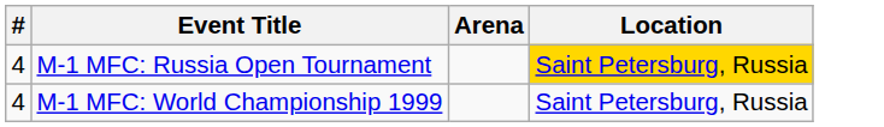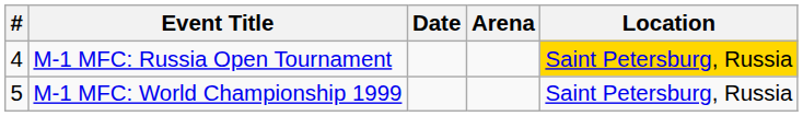+ column: Date
M-1 MFC: World Championship 1999 | #: 4 -> 5
